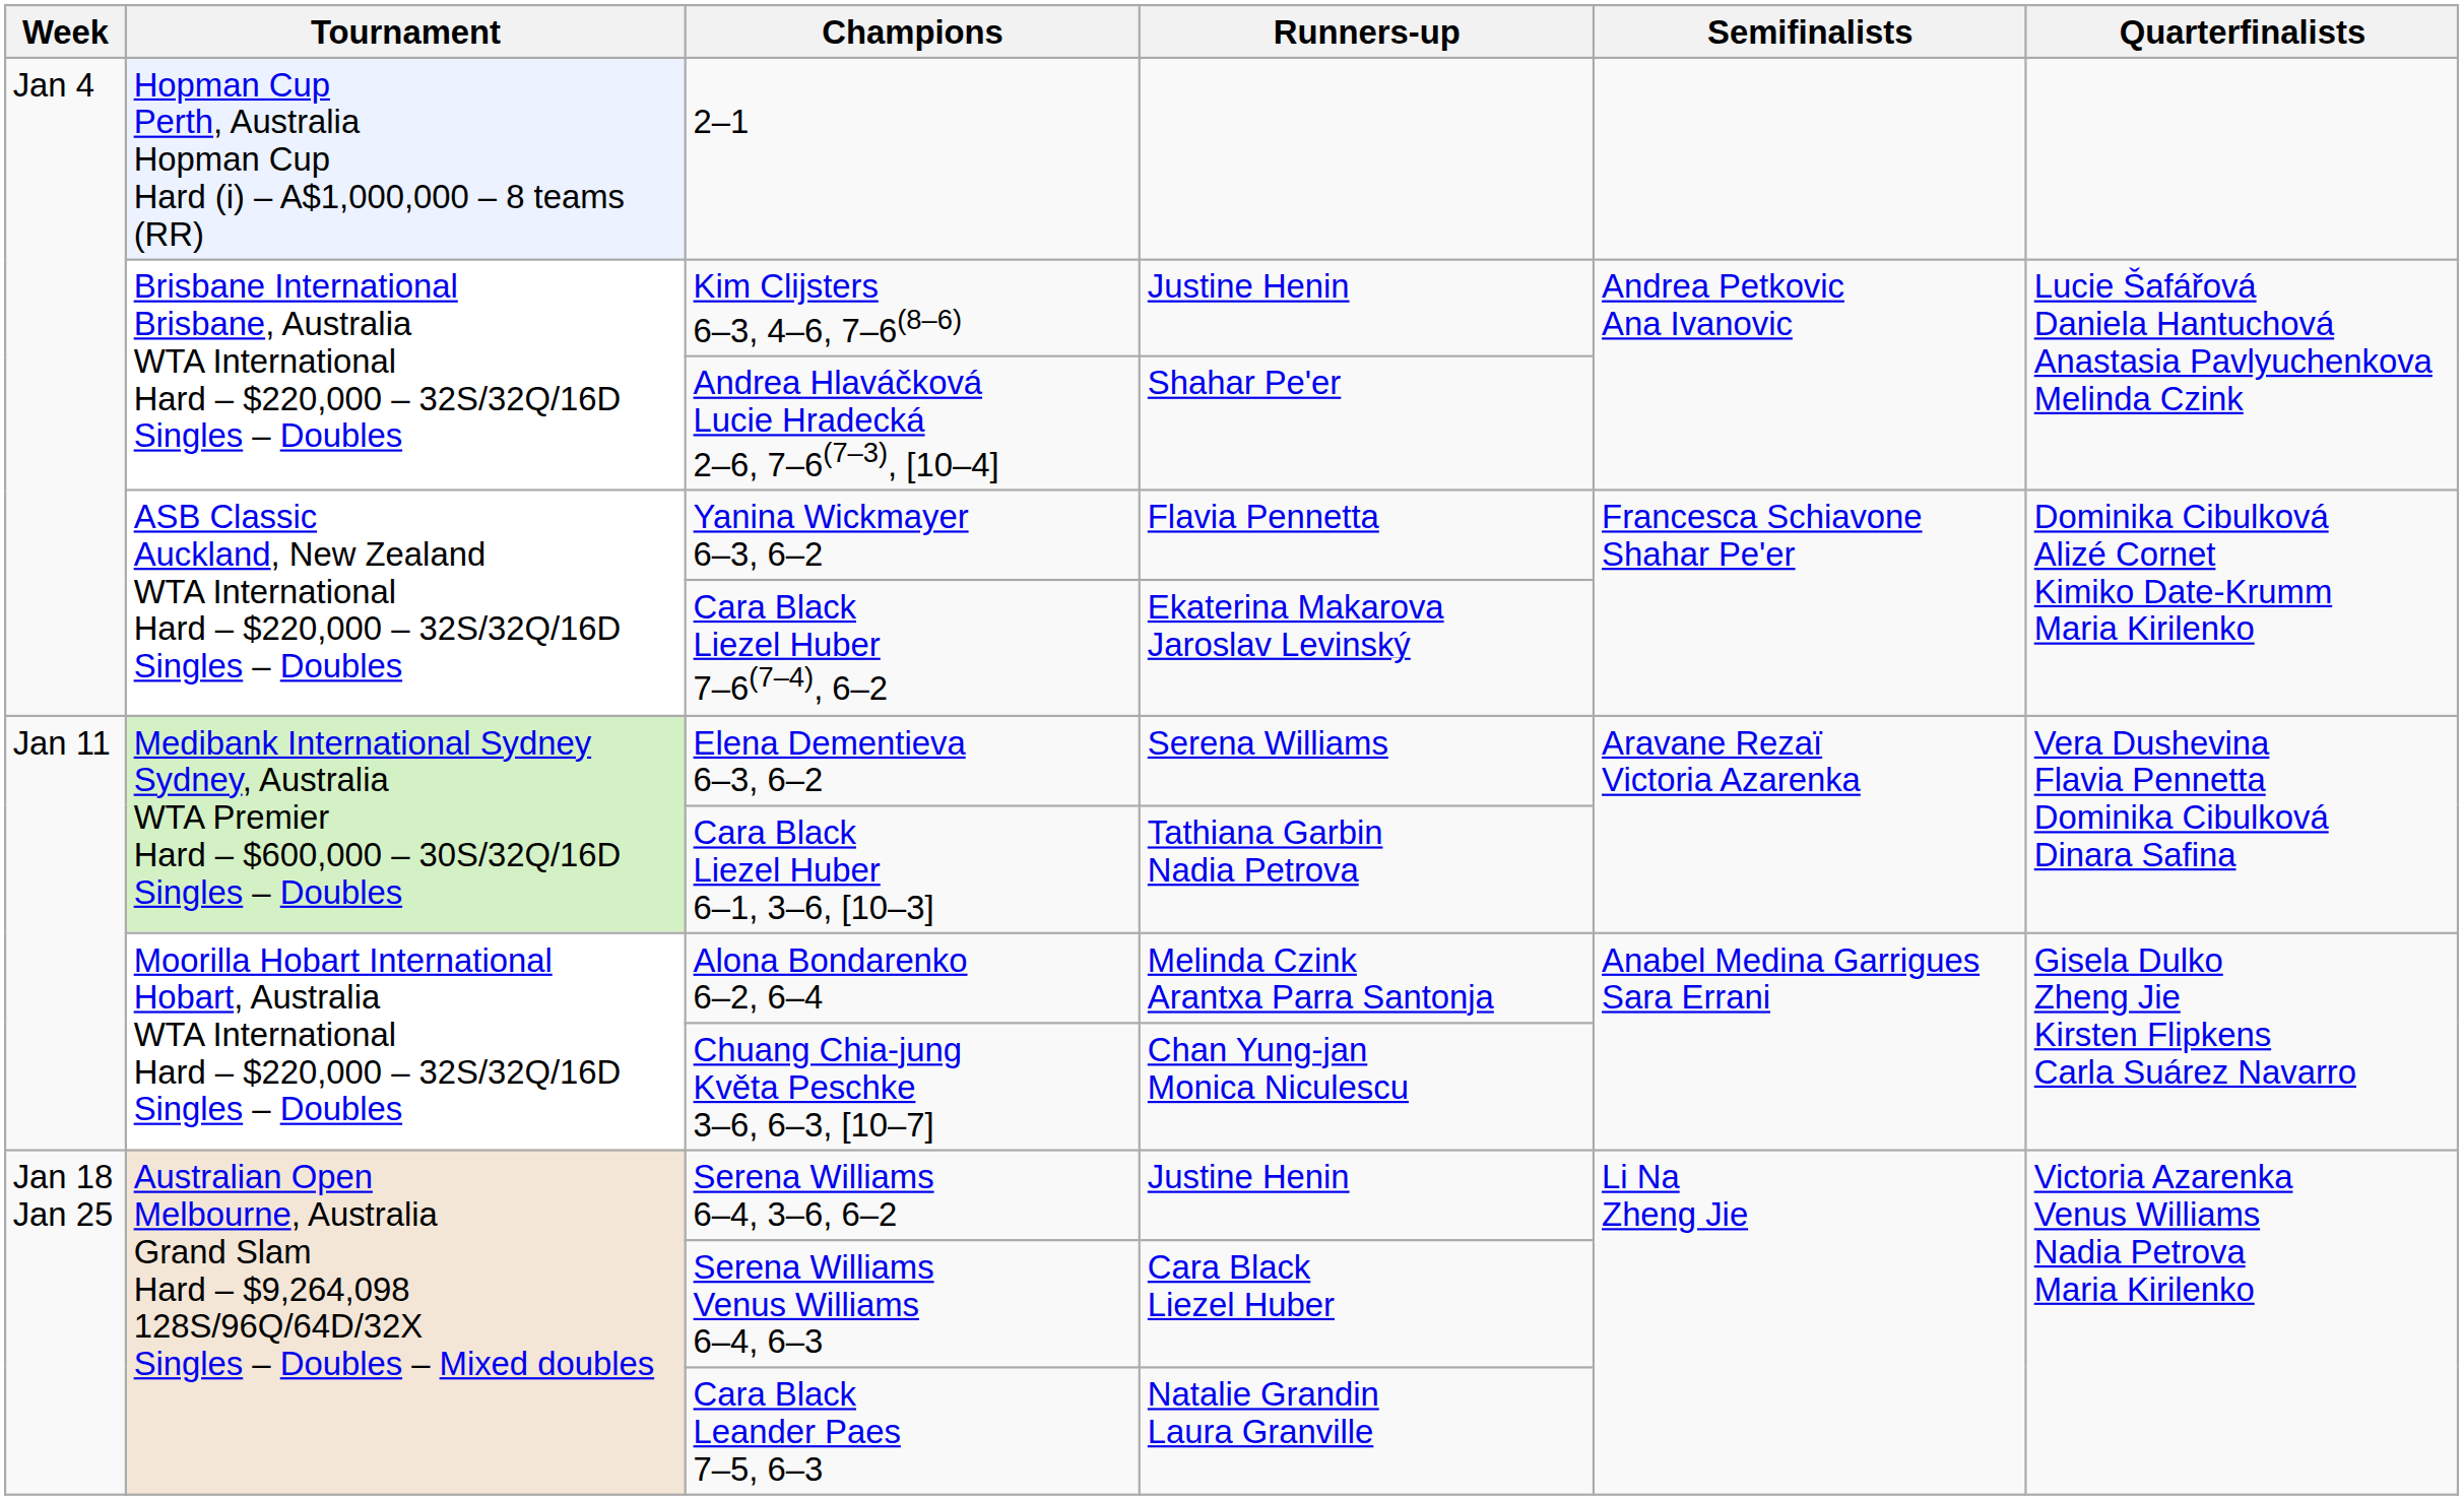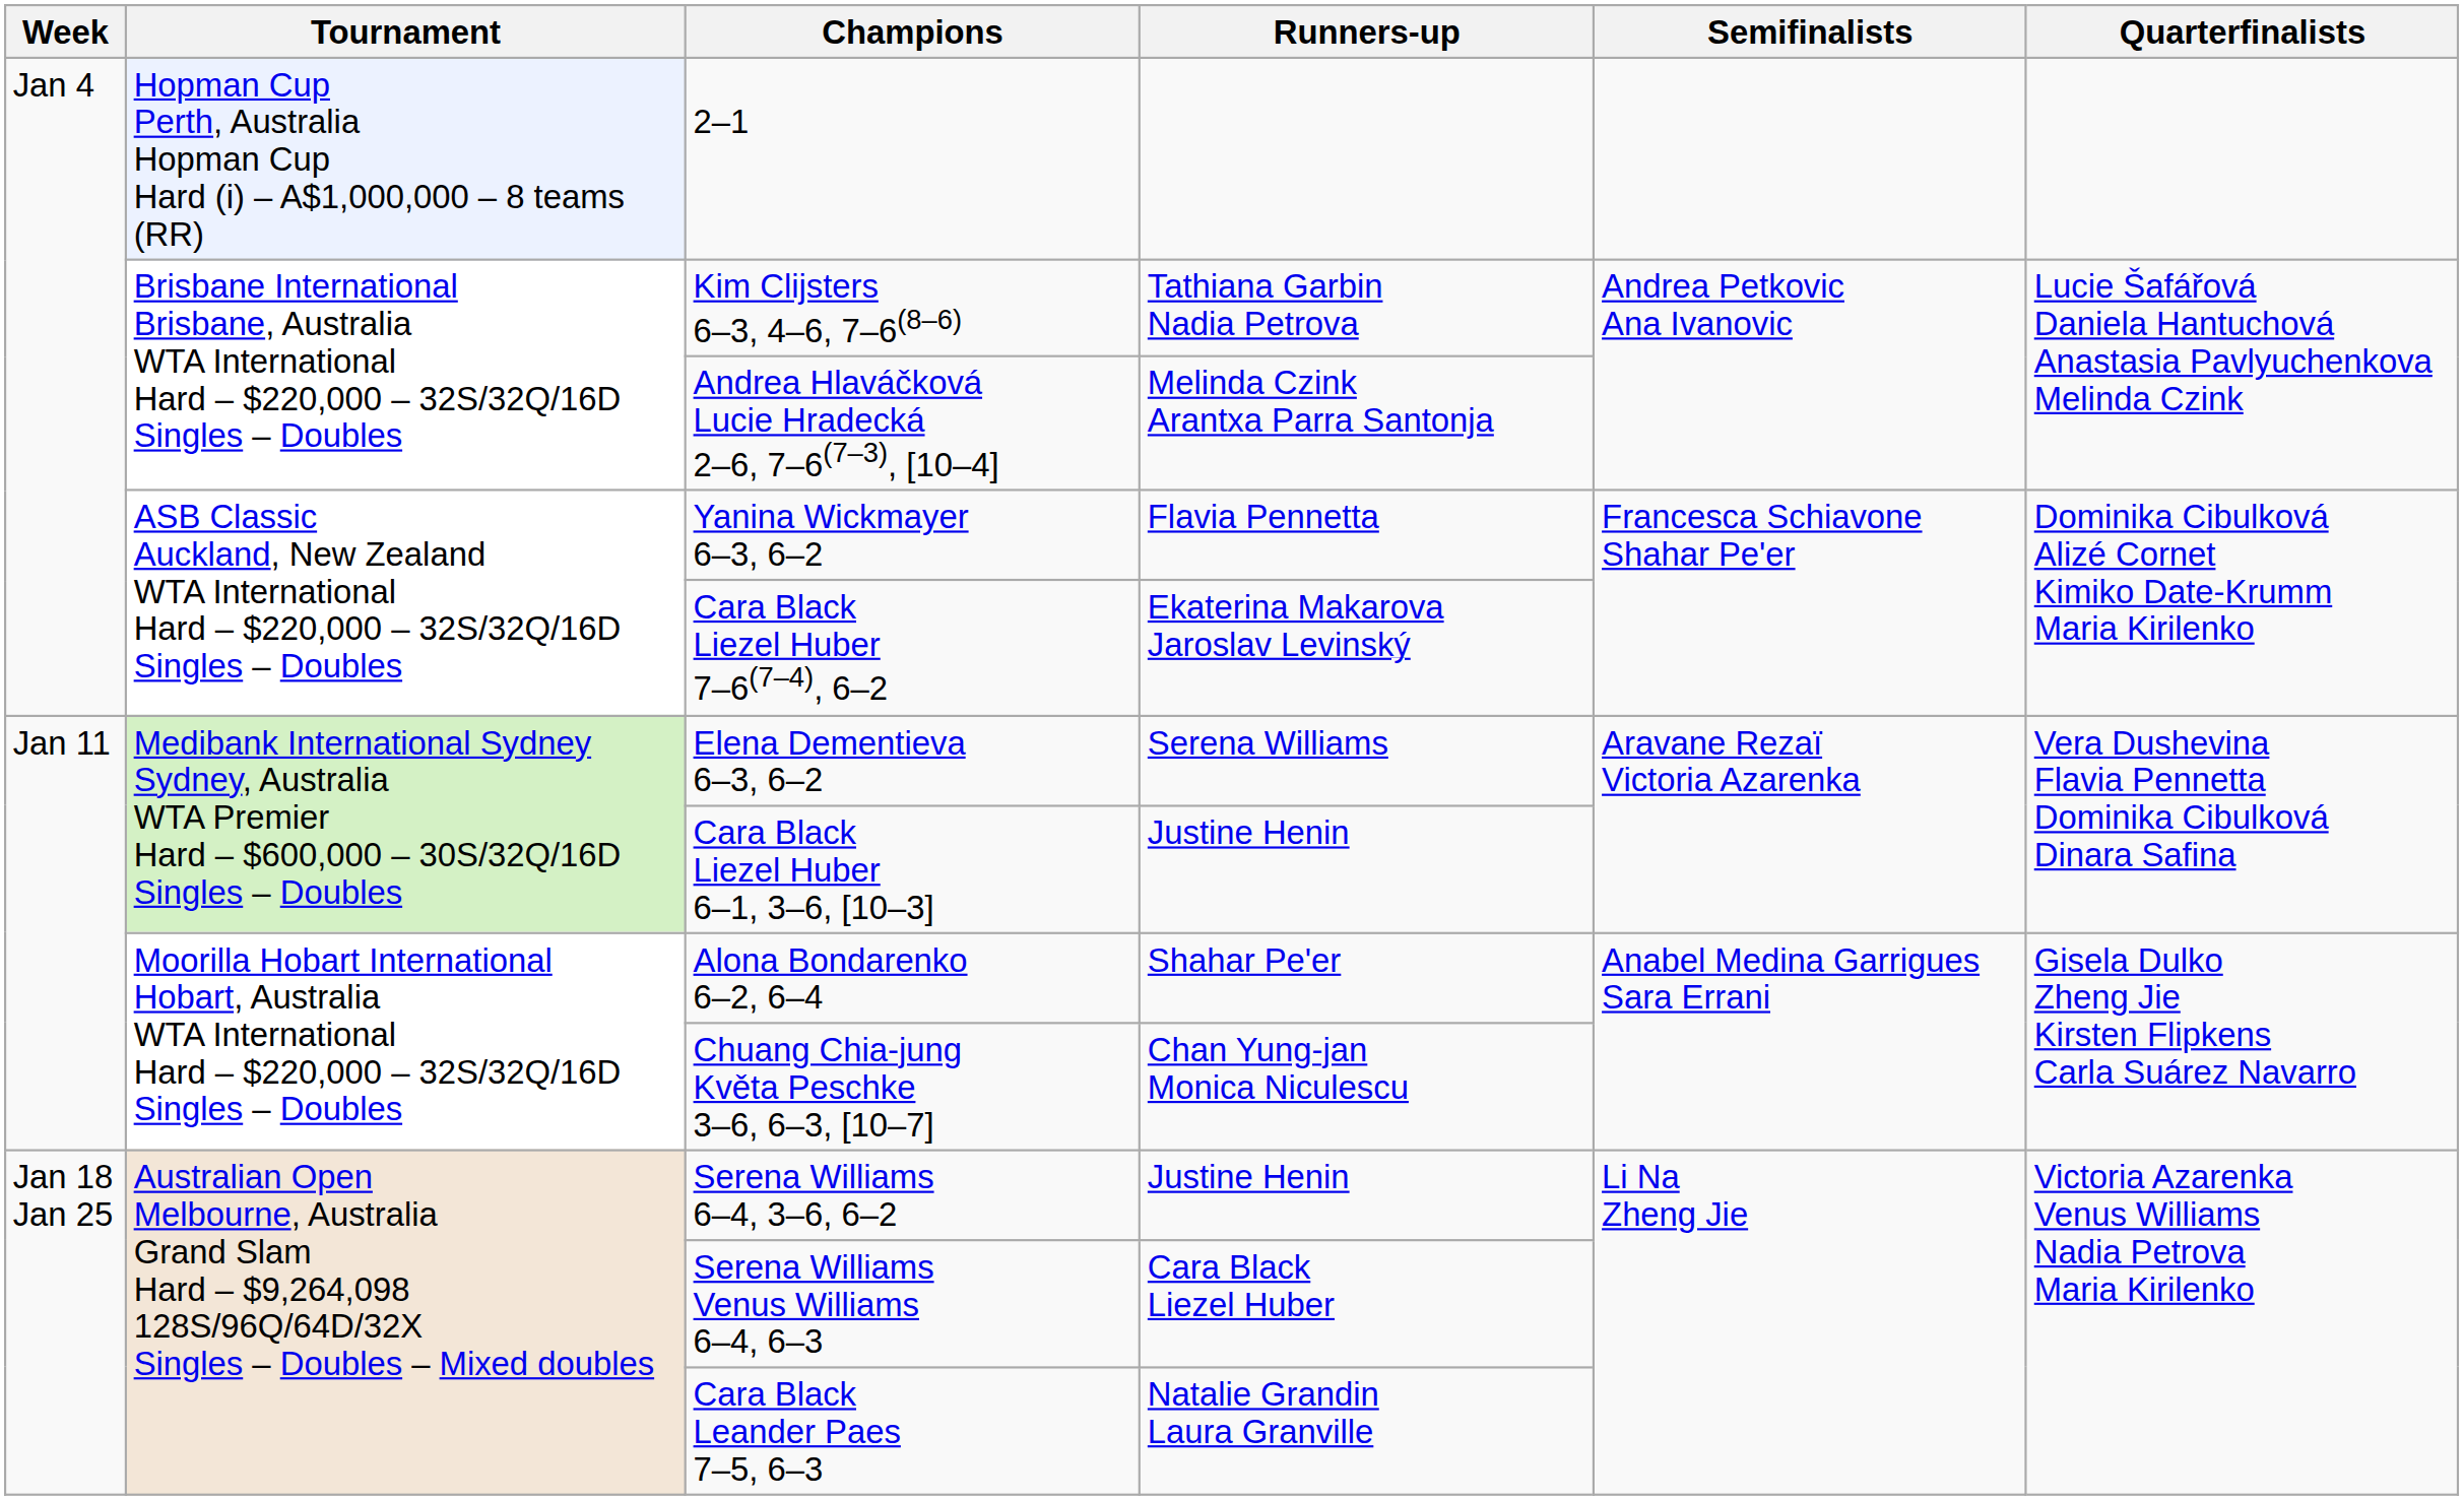Kim Clijsters 6–3, 4–6, 7–6(8–6) | Runners-up: Justine Henin -> Tathiana Garbin Nadia Petrova
Andrea Hlaváčková Lucie Hradecká 2–6, 7–6(7–3), [10–4] | Runners-up: Shahar Pe'er -> Melinda Czink Arantxa Parra Santonja
Cara Black Liezel Huber 6–1, 3–6, [10–3] | Runners-up: Tathiana Garbin Nadia Petrova -> Justine Henin
Alona Bondarenko 6–2, 6–4 | Runners-up: Melinda Czink Arantxa Parra Santonja -> Shahar Pe'er
